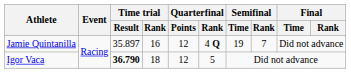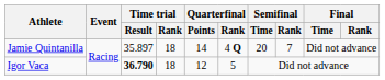Jamie Quintanilla | Time trial / Rank: 16 -> 18
Jamie Quintanilla | Quarterfinal / Points: 12 -> 14
Jamie Quintanilla | Semifinal / Time: 19 -> 20
